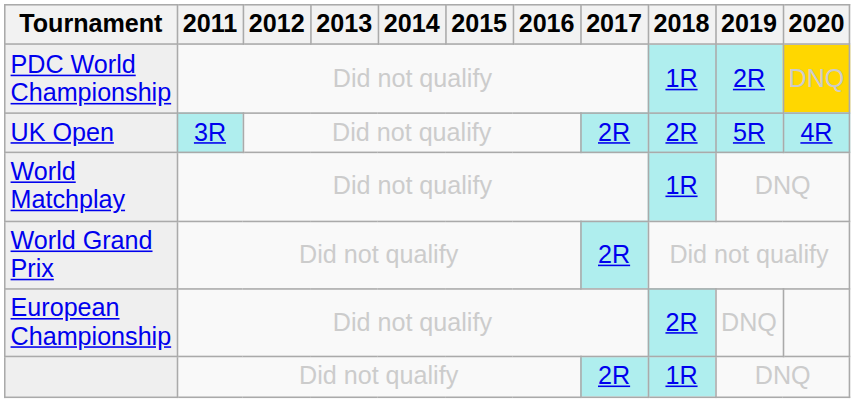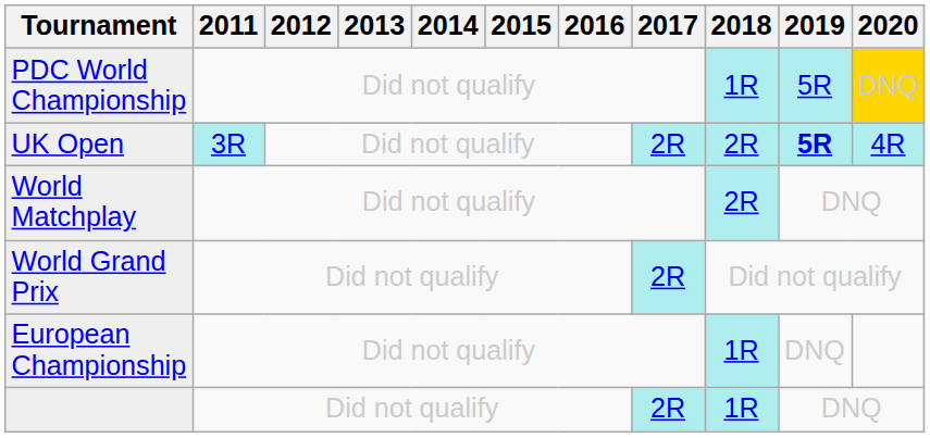PDC World Championship | 2019: 2R -> 5R
UK Open | 2019: normal -> bold
World Matchplay | 2018: 1R -> 2R
European Championship | 2018: 2R -> 1R
